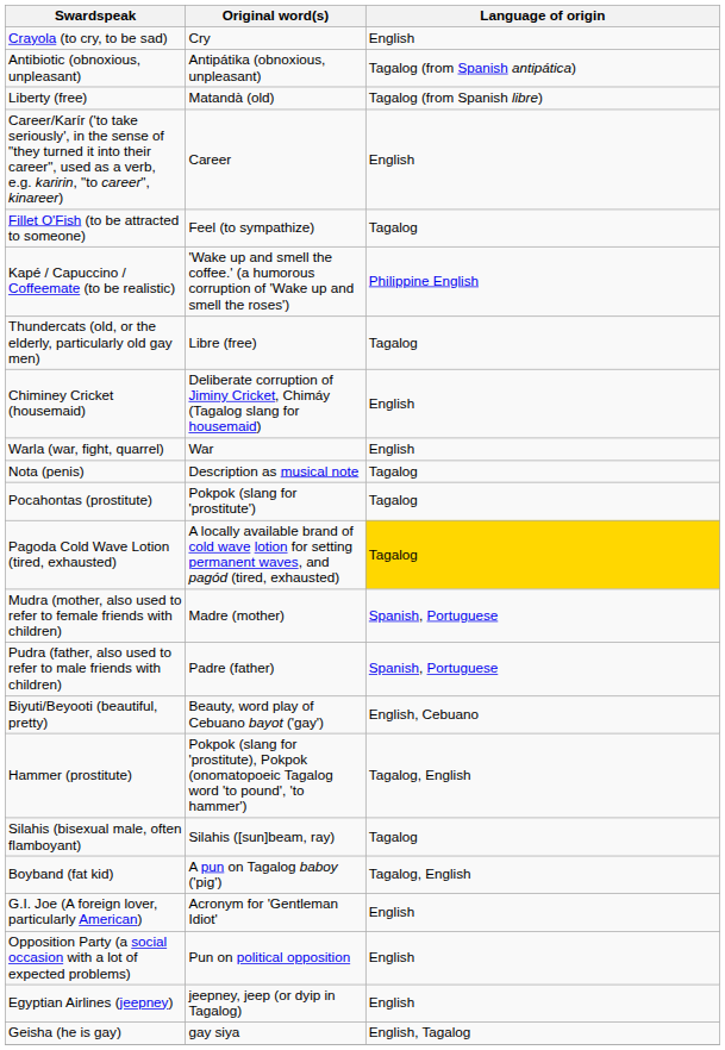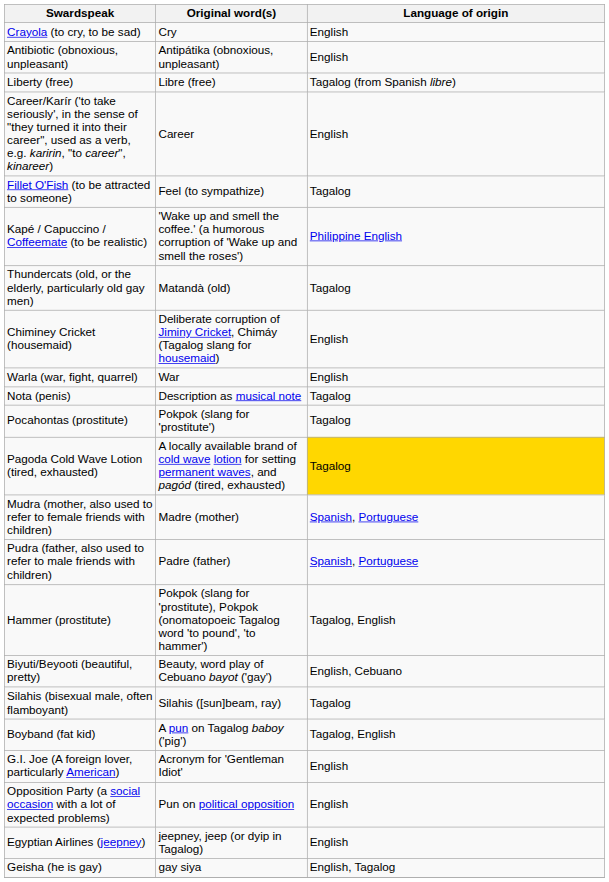Antibiotic (obnoxious, unpleasant) | Language of origin: Tagalog (from Spanish antipática) -> English
Liberty (free) | Original word(s): Matandà (old) -> Libre (free)
Thundercats (old, or the elderly, particularly old gay men) | Original word(s): Libre (free) -> Matandà (old)
rows swapped: Hammer (prostitute) <-> Biyuti/Beyooti (beautiful, pretty)
